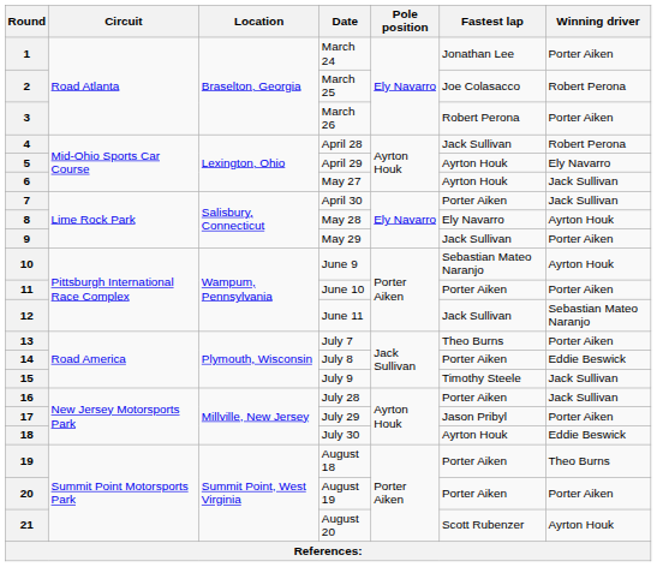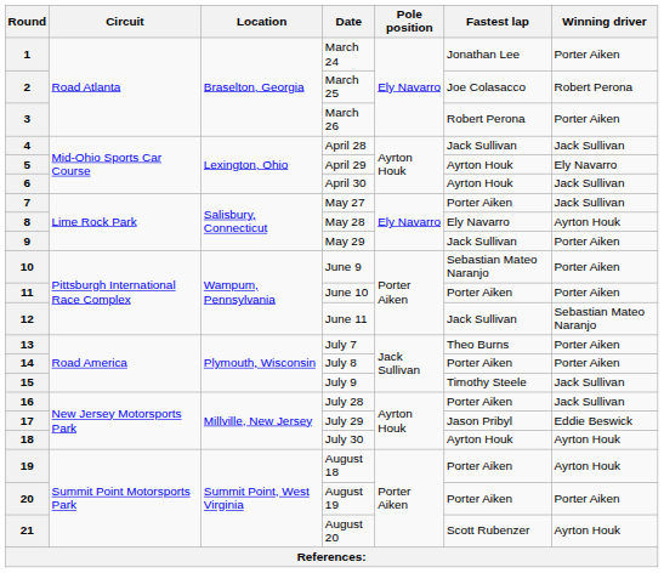4 | Winning driver: Robert Perona -> Jack Sullivan
6 | Date: May 27 -> April 30
7 | Date: April 30 -> May 27
10 | Winning driver: Ayrton Houk -> Porter Aiken
14 | Winning driver: Eddie Beswick -> Porter Aiken
17 | Winning driver: Porter Aiken -> Eddie Beswick
18 | Winning driver: Eddie Beswick -> Ayrton Houk
19 | Winning driver: Theo Burns -> Ayrton Houk
